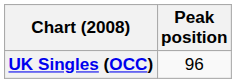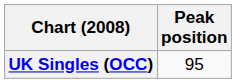UK Singles (OCC) | Peak position: 96 -> 95
